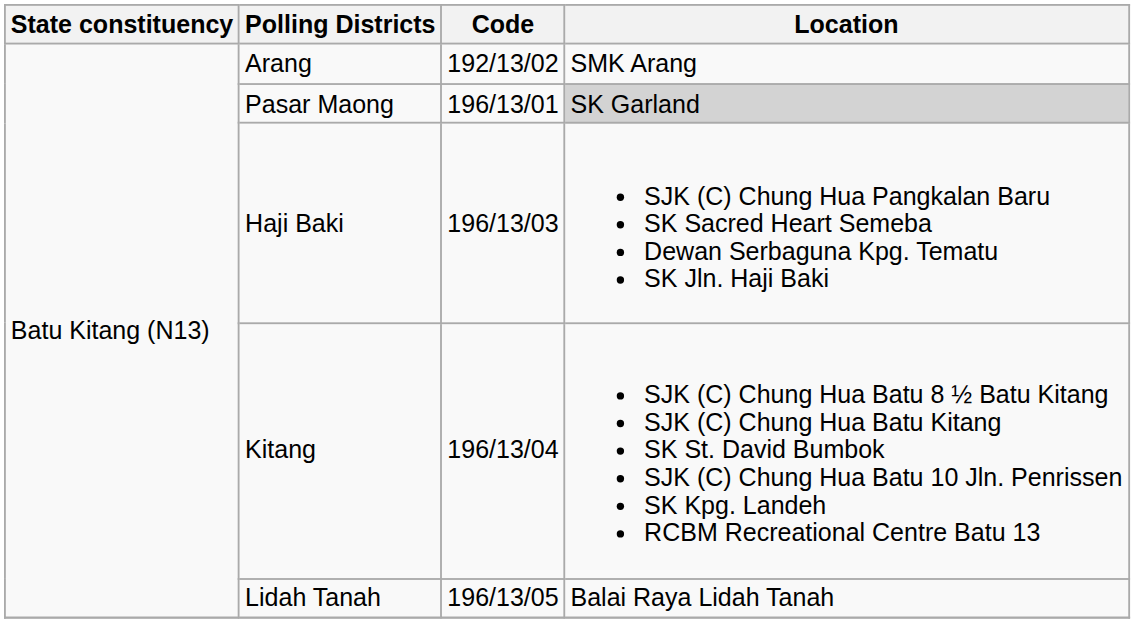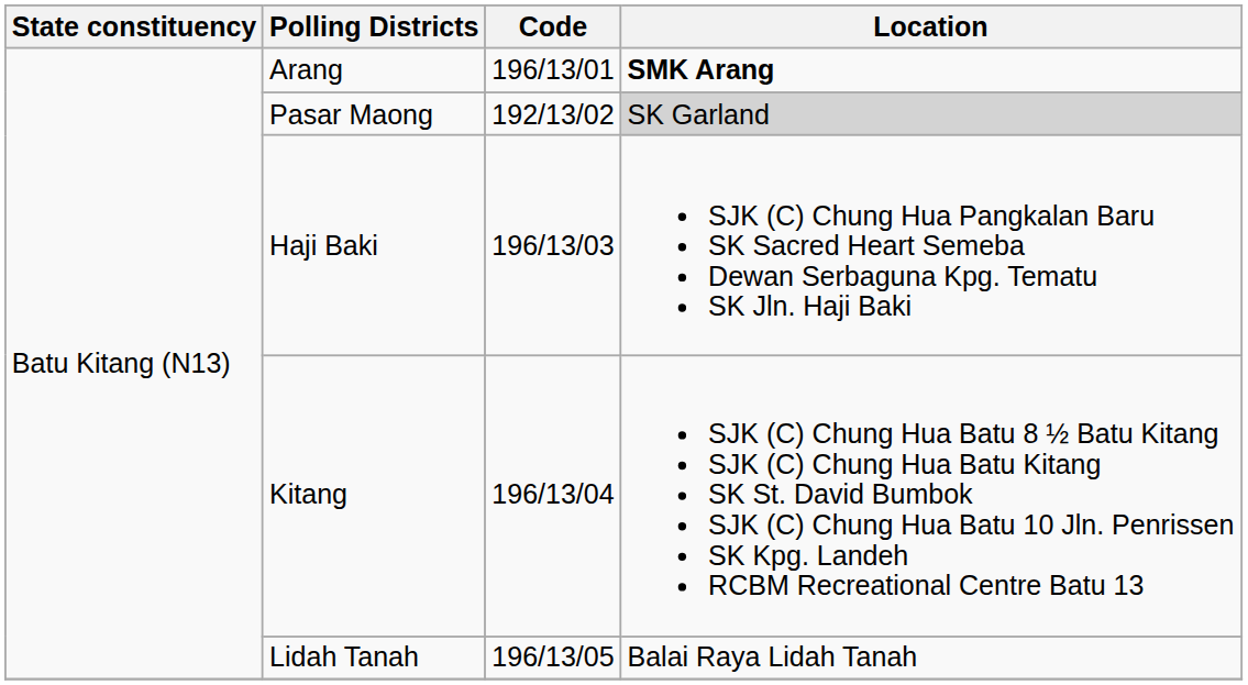Arang | Code: 192/13/02 -> 196/13/01
Arang | Location: normal -> bold
Pasar Maong | Code: 196/13/01 -> 192/13/02
